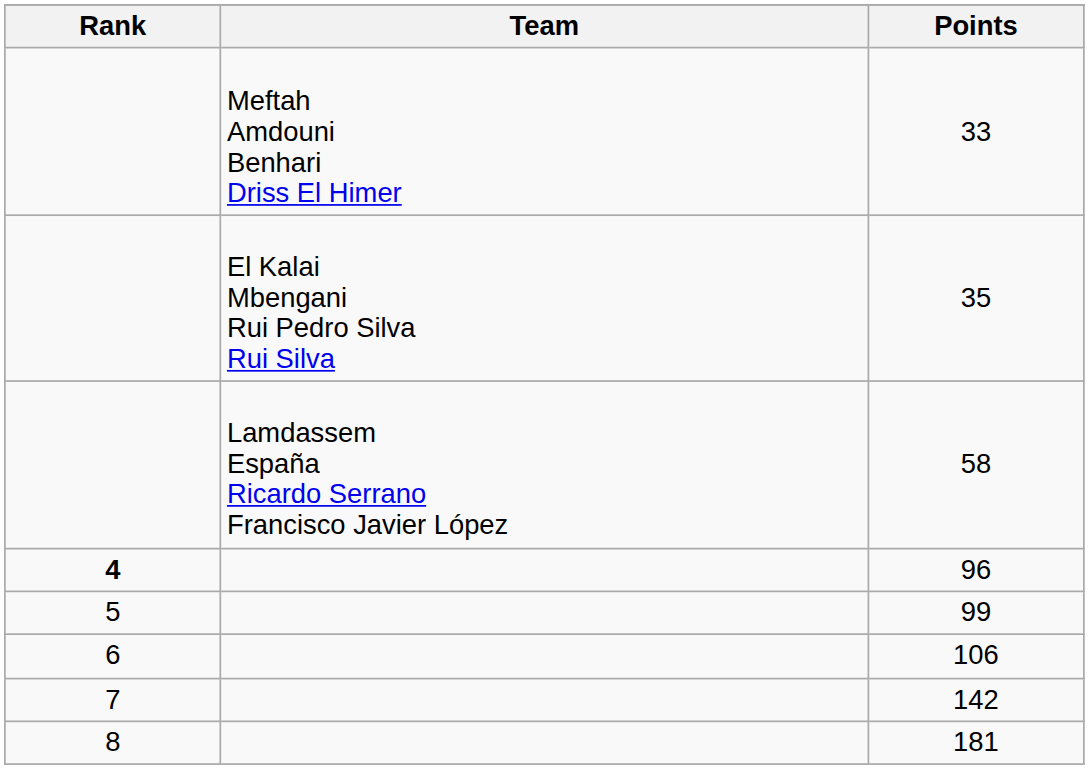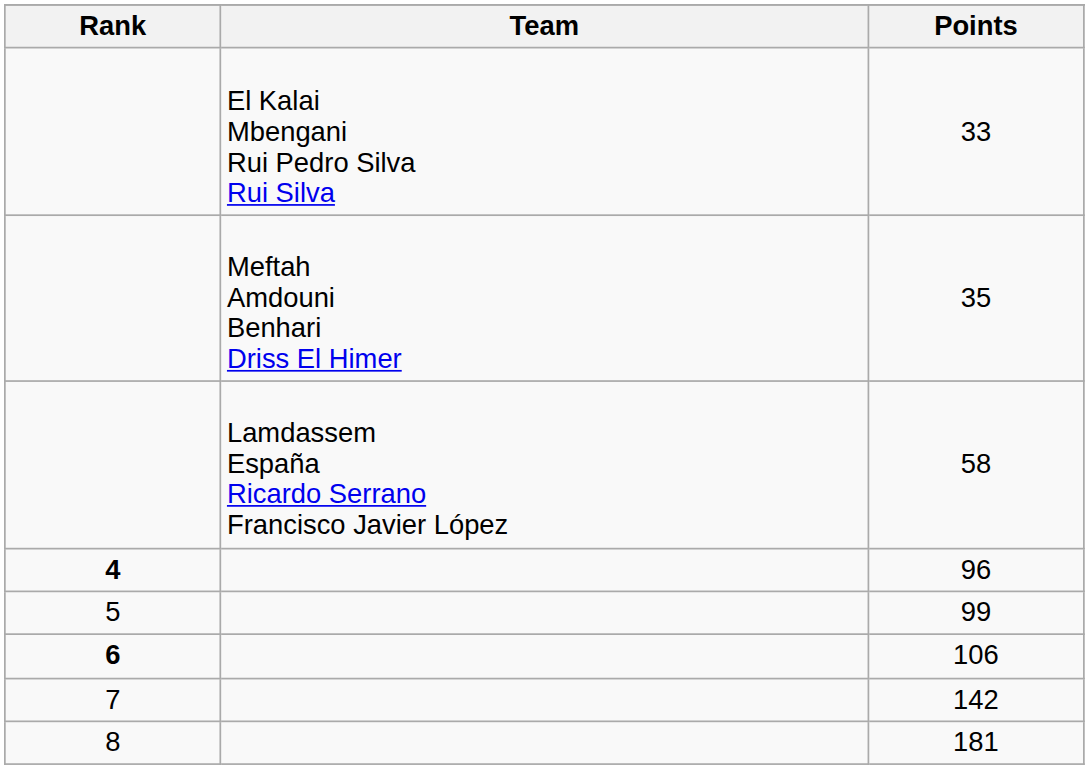33 | Team: Meftah Amdouni Benhari Driss El Himer -> El Kalai Mbengani Rui Pedro Silva Rui Silva
35 | Team: El Kalai Mbengani Rui Pedro Silva Rui Silva -> Meftah Amdouni Benhari Driss El Himer
106 | Rank: normal -> bold
